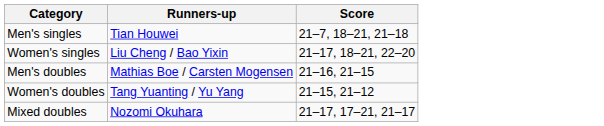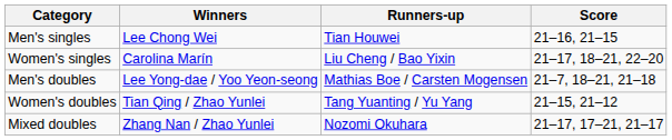+ column: Winners | Lee Chong Wei | Carolina Marín | Lee Yong-dae / Yoo Yeon-seong | Tian Qing / Zhao Yunlei | Zhang Nan / Zhao Yunlei
Men's singles | Score: 21–7, 18–21, 21–18 -> 21–16, 21–15
Men's doubles | Score: 21–16, 21–15 -> 21–7, 18–21, 21–18
